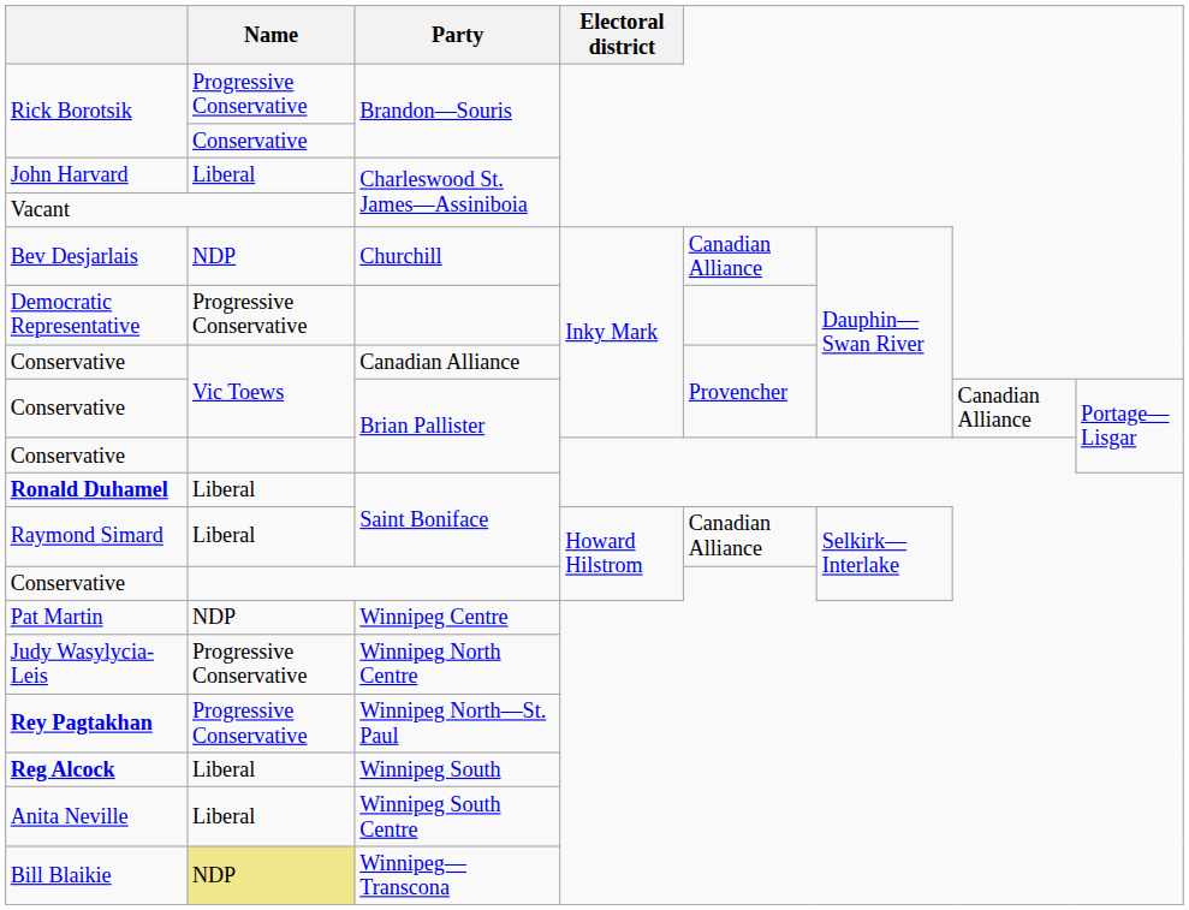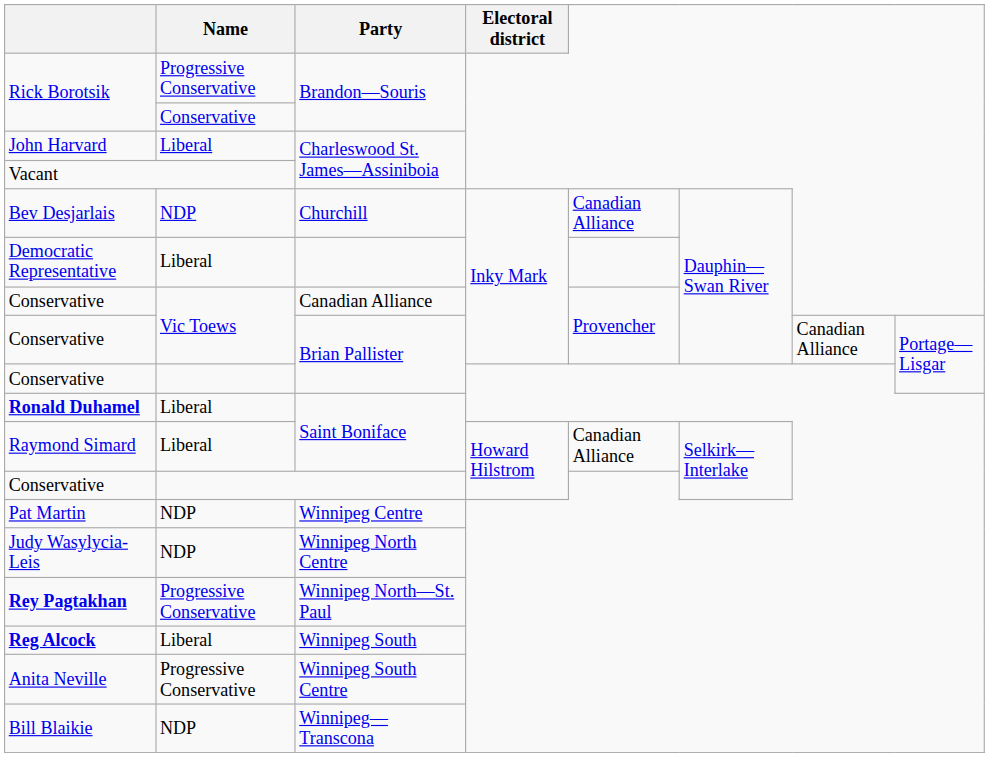Democratic Representative | Name: Progressive Conservative -> Liberal
Judy Wasylycia-Leis | Name: Progressive Conservative -> NDP
Anita Neville | Name: Liberal -> Progressive Conservative
Bill Blaikie | Name: khaki background -> no background
